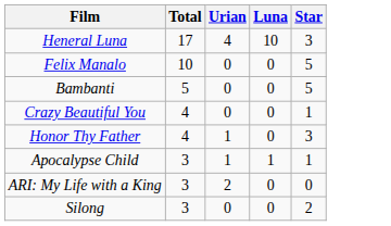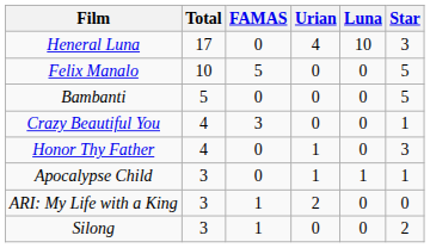+ column: FAMAS | 0 | 5 | 0 | 3 | 0 | 0 | 1 | 1
